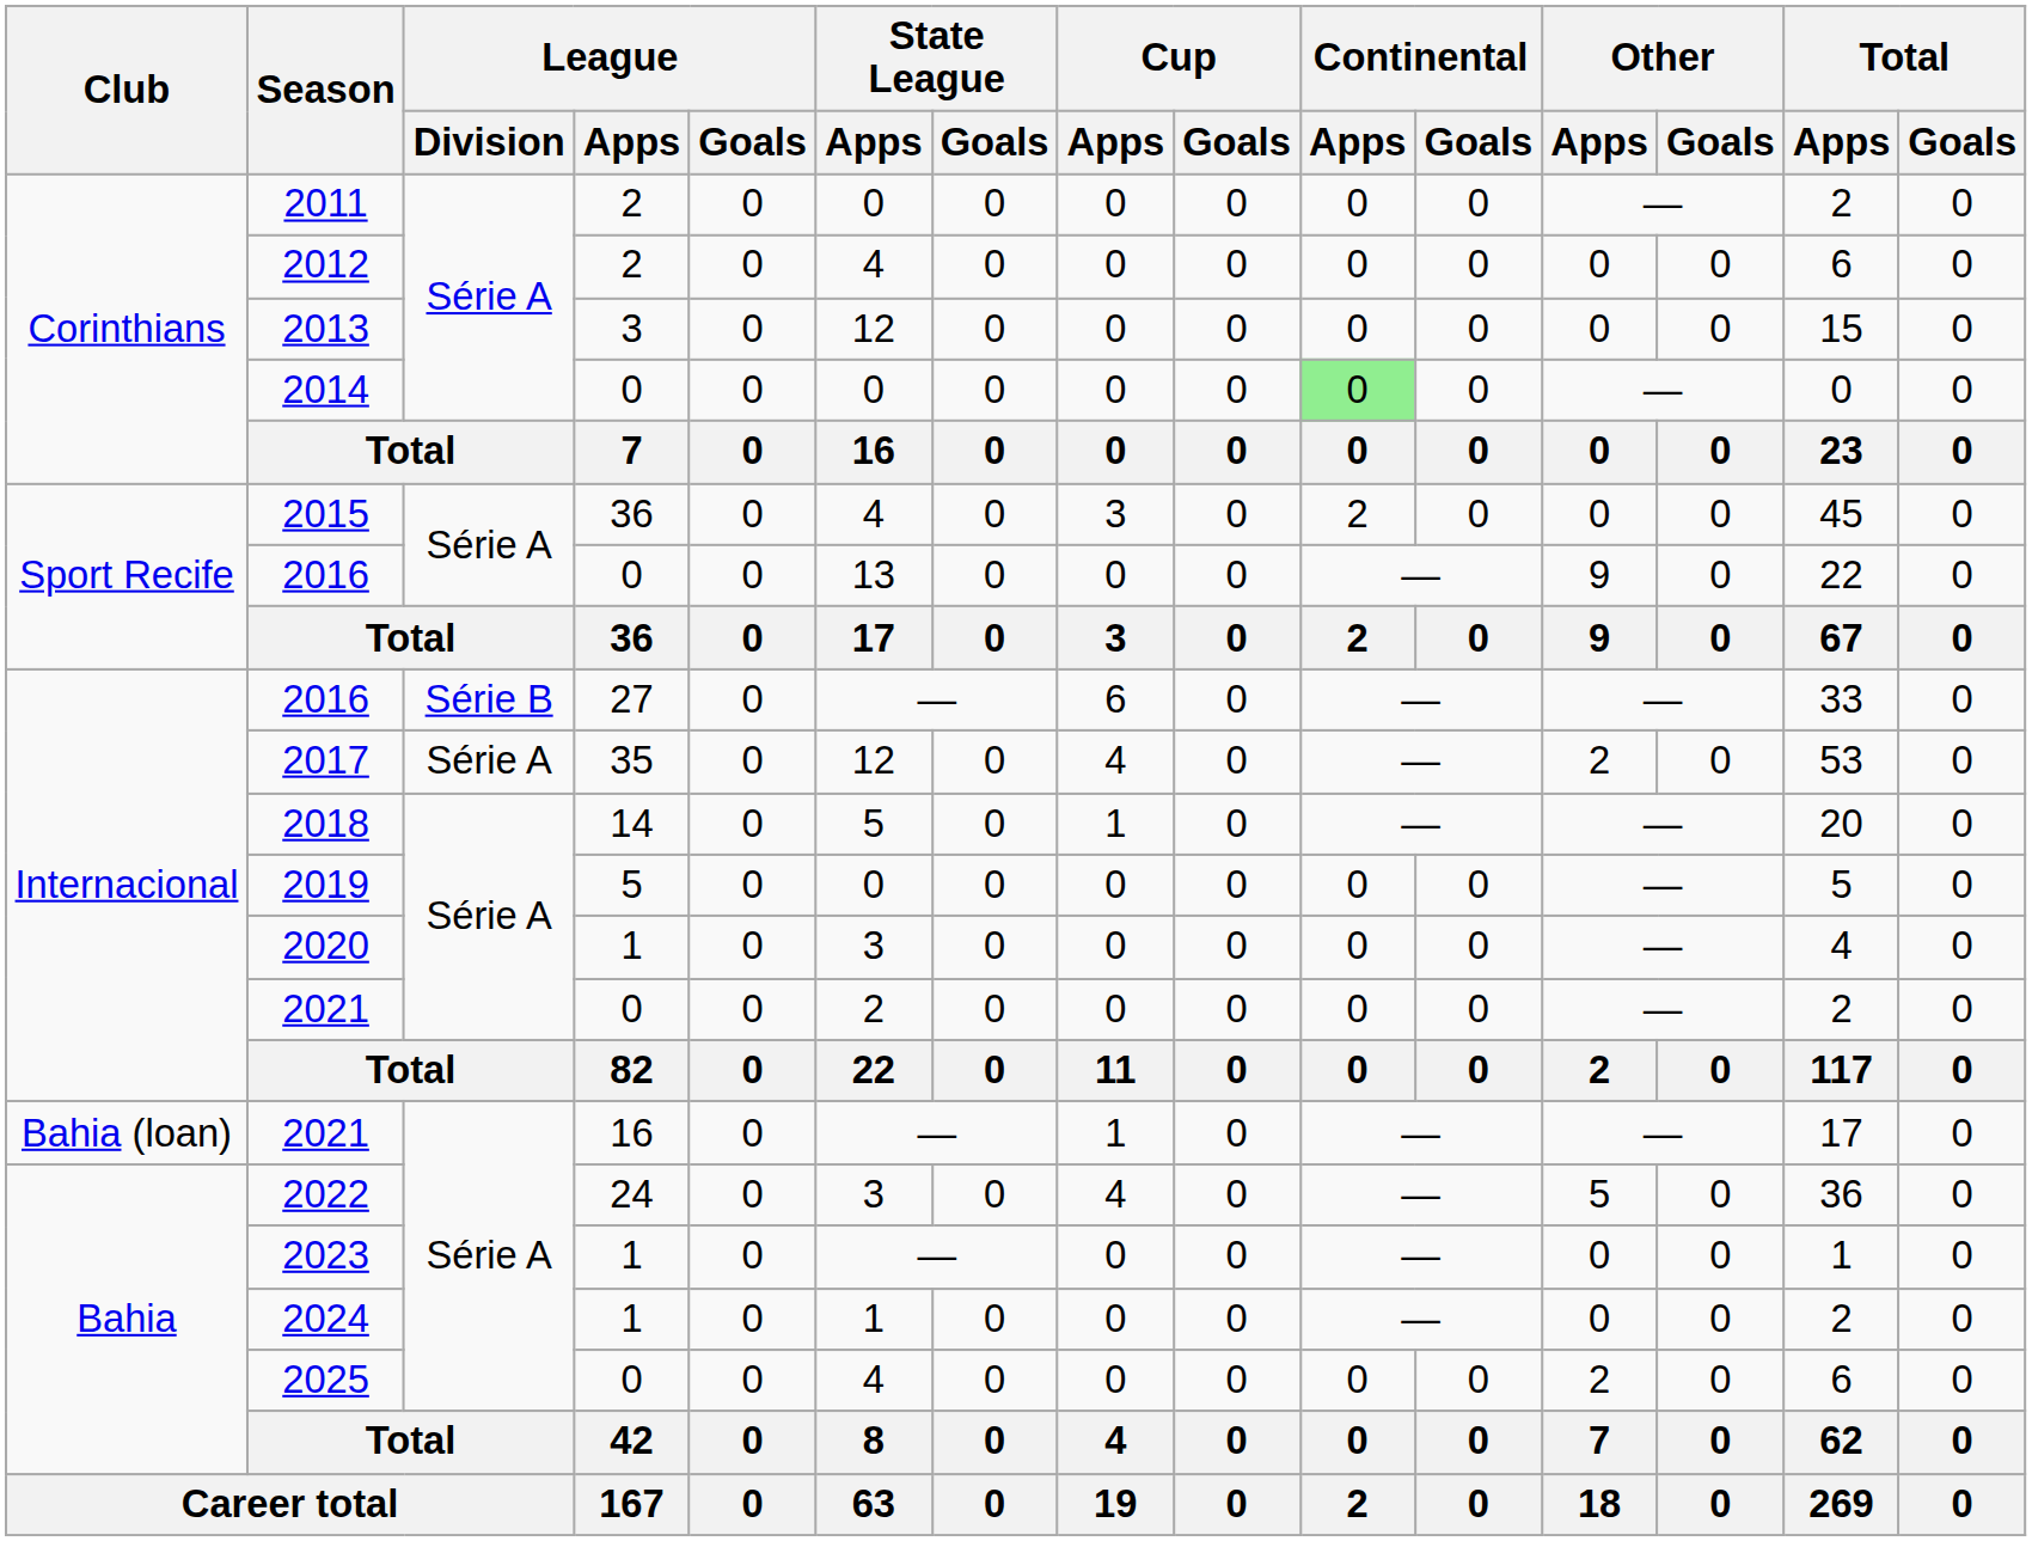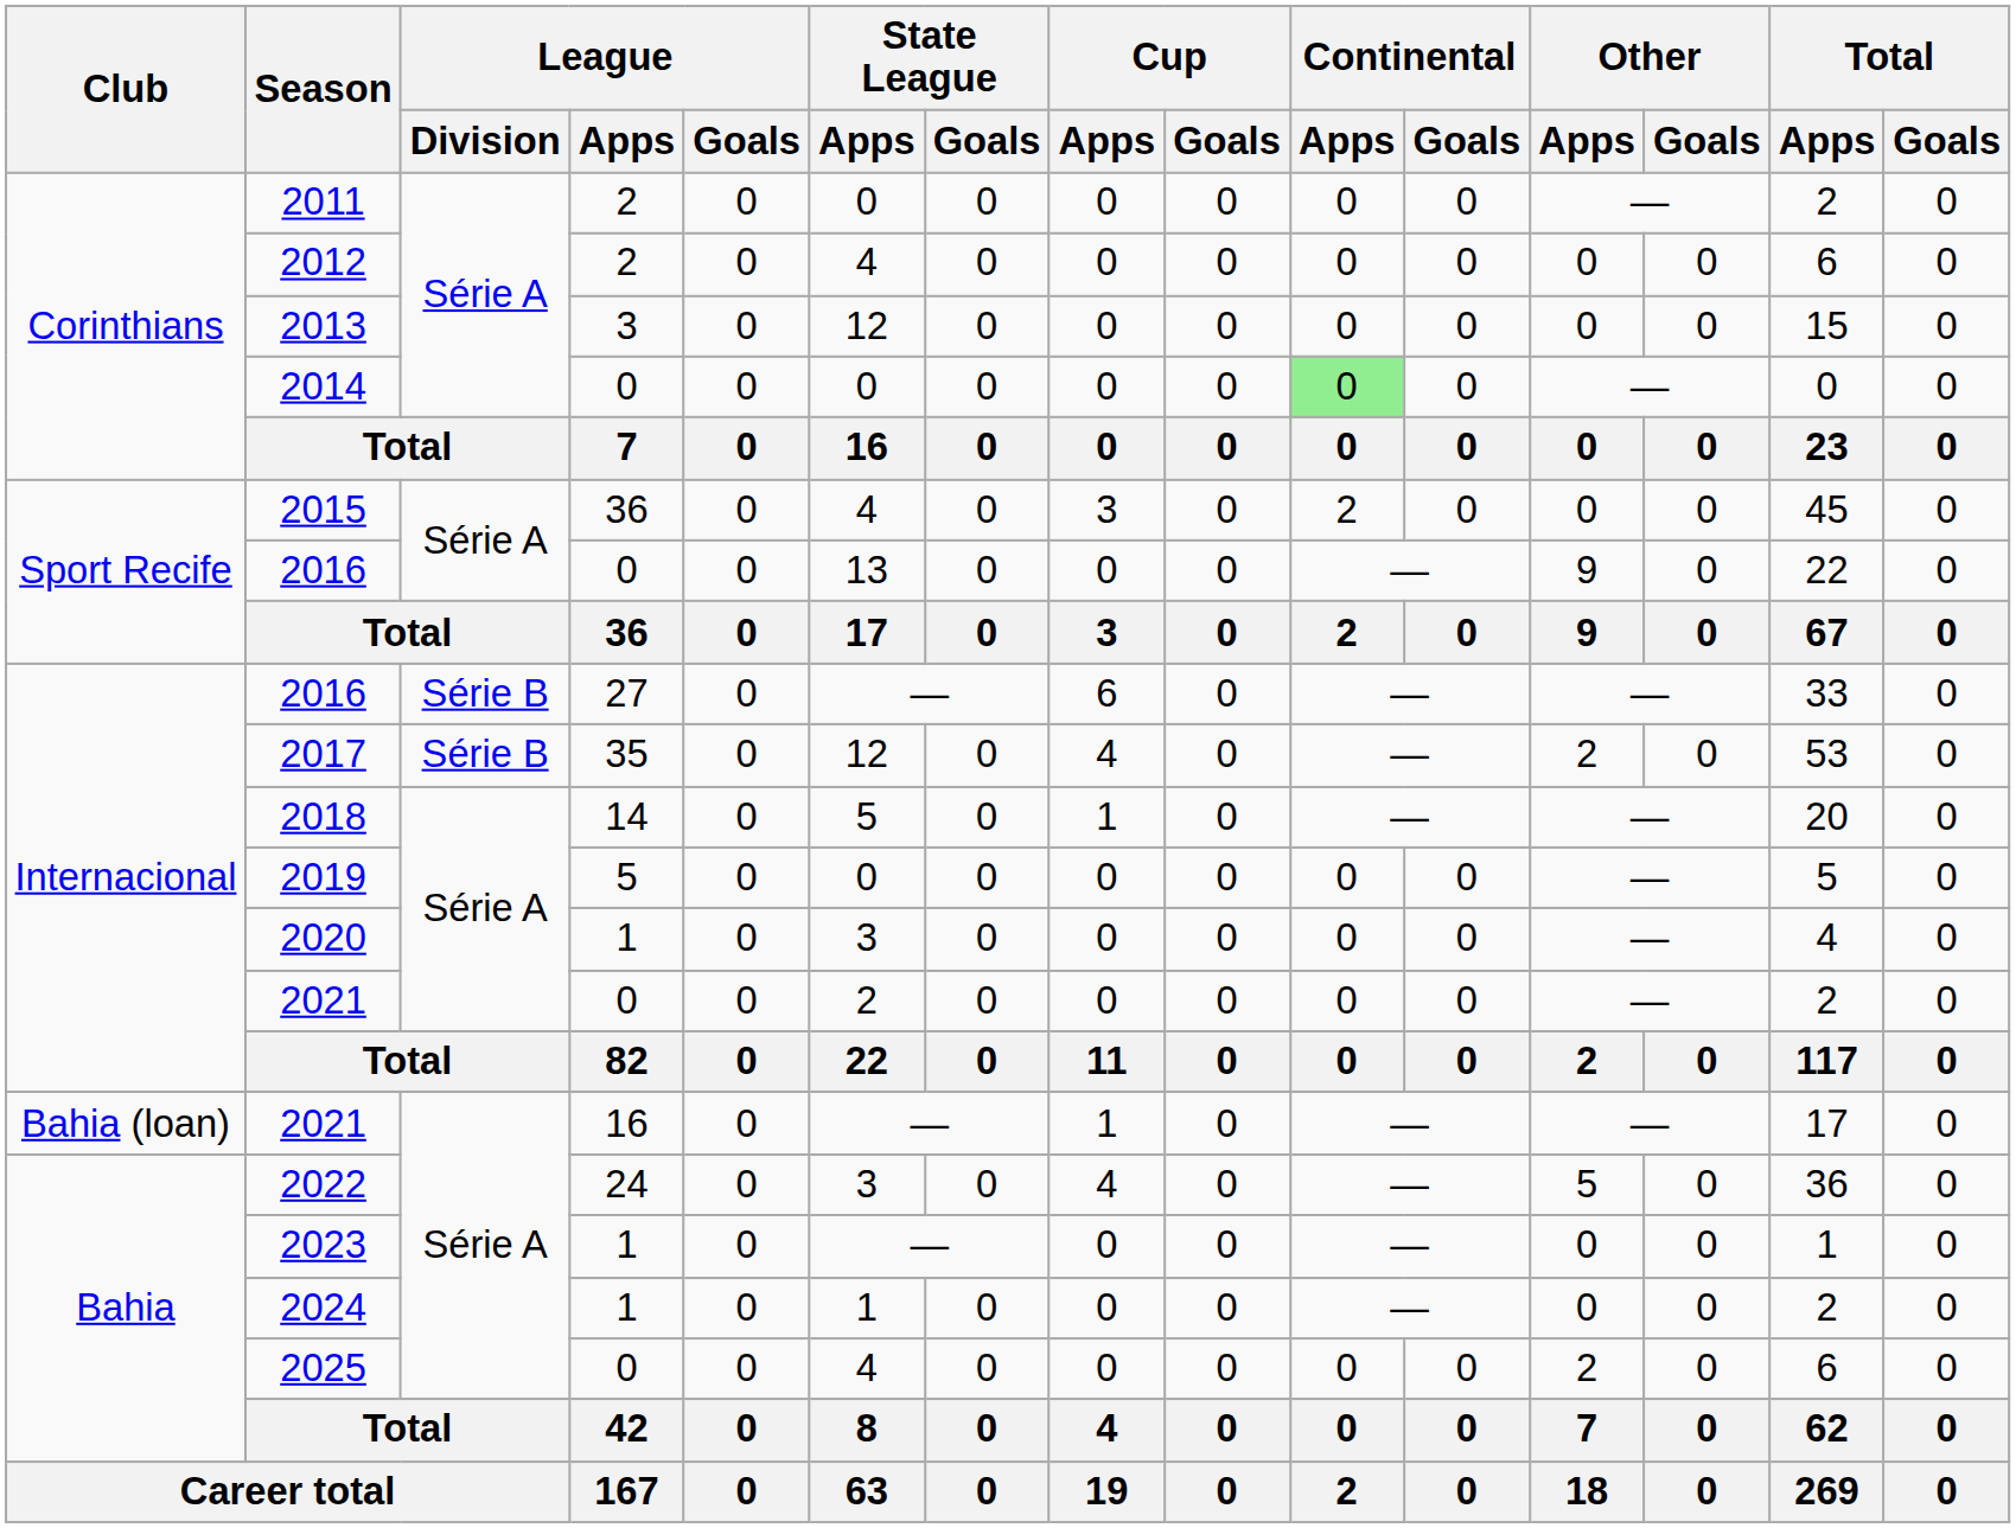2017 | League / Division: Série A -> Série B
